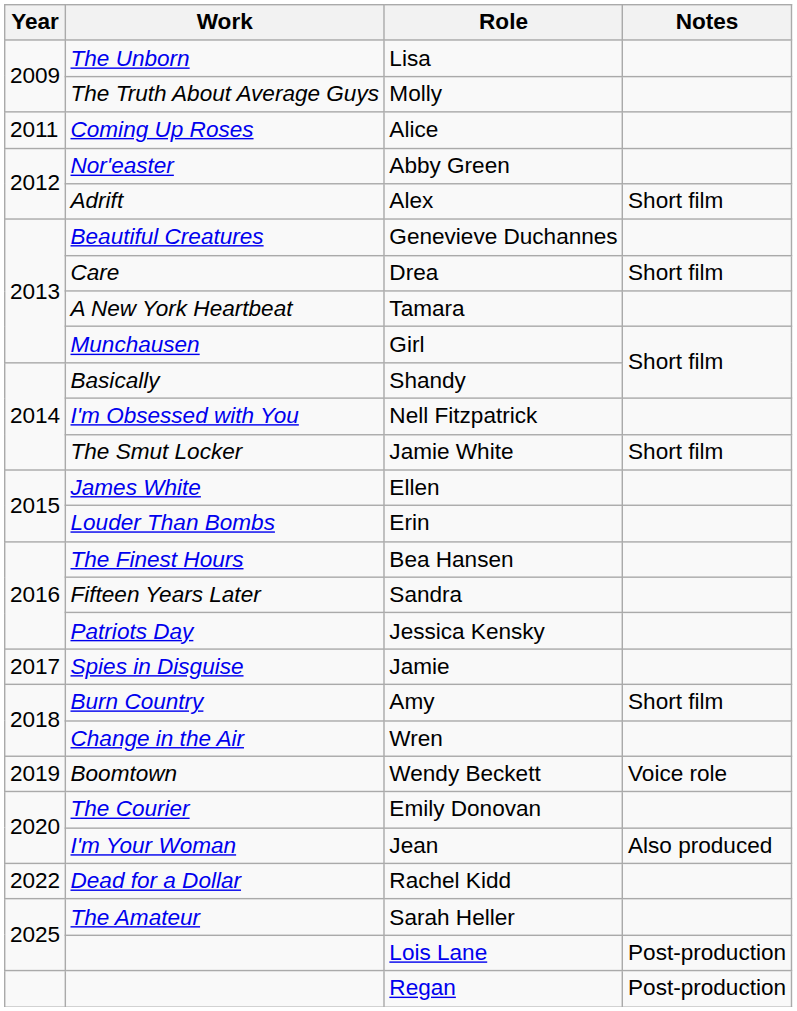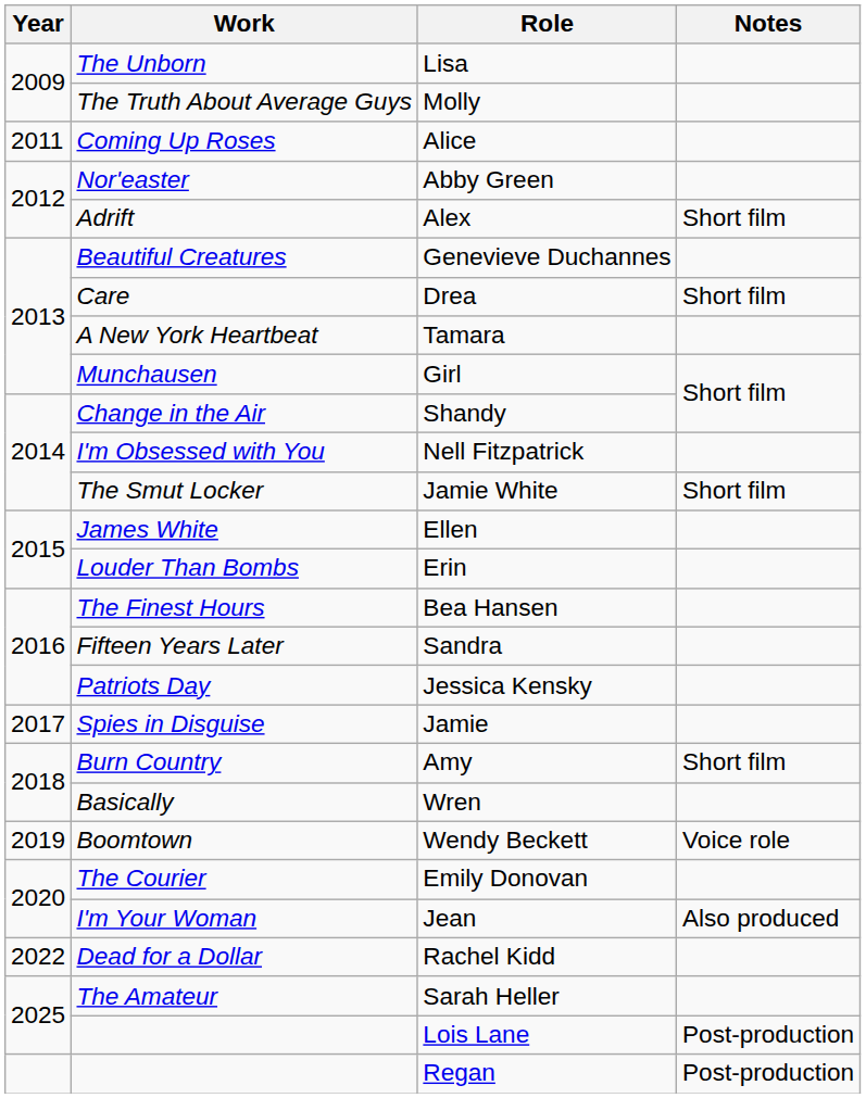Shandy | Work: Basically -> Change in the Air
Wren | Work: Change in the Air -> Basically
